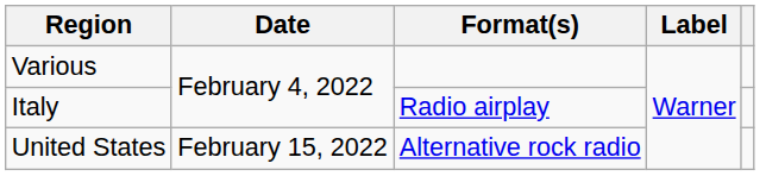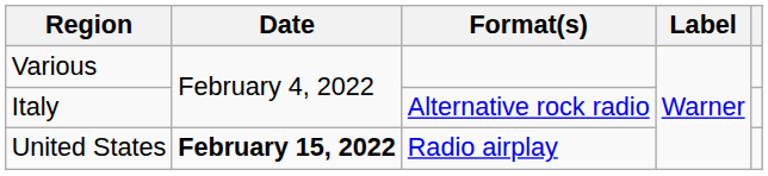Italy | Format(s): Radio airplay -> Alternative rock radio
United States | Date: normal -> bold
United States | Format(s): Alternative rock radio -> Radio airplay
